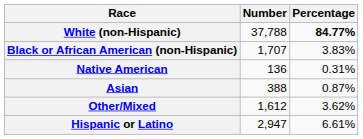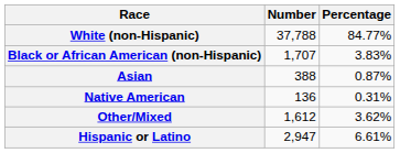White (non-Hispanic) | Percentage: bold -> normal
rows swapped: Native American <-> Asian
